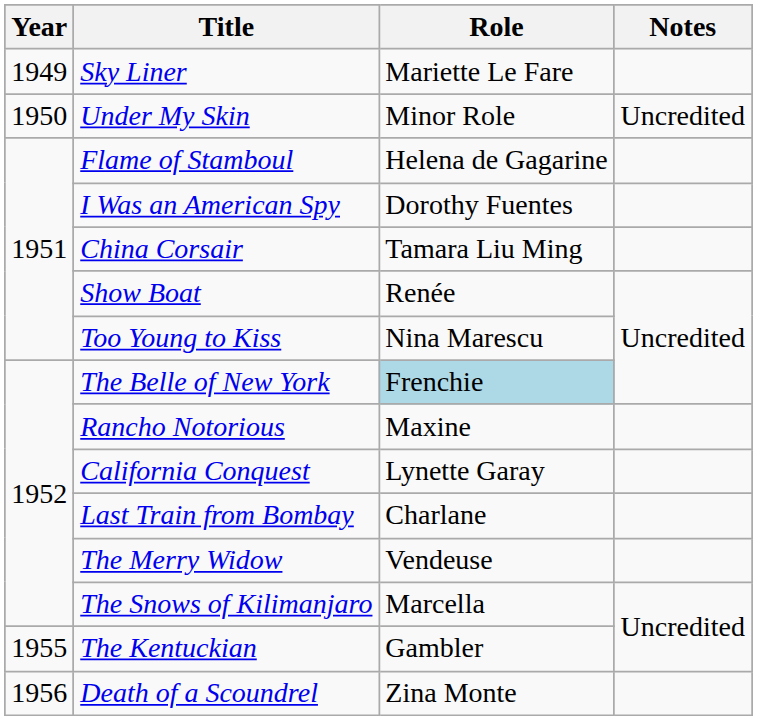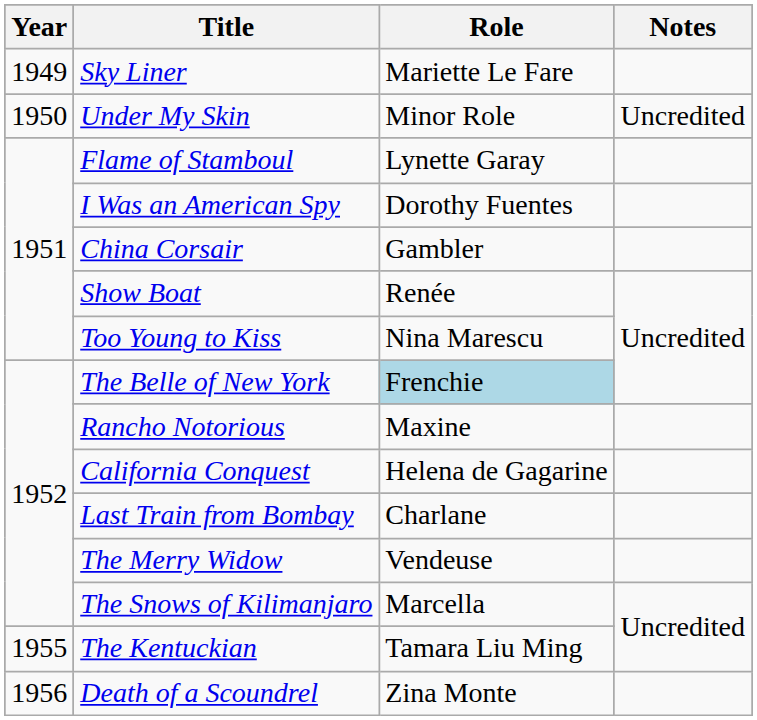Flame of Stamboul | Role: Helena de Gagarine -> Lynette Garay
China Corsair | Role: Tamara Liu Ming -> Gambler
California Conquest | Role: Lynette Garay -> Helena de Gagarine
The Kentuckian | Role: Gambler -> Tamara Liu Ming
